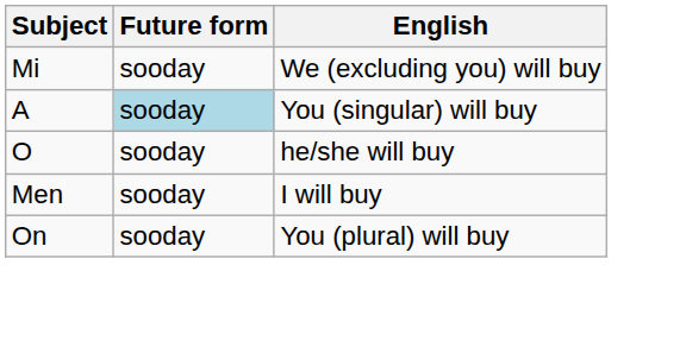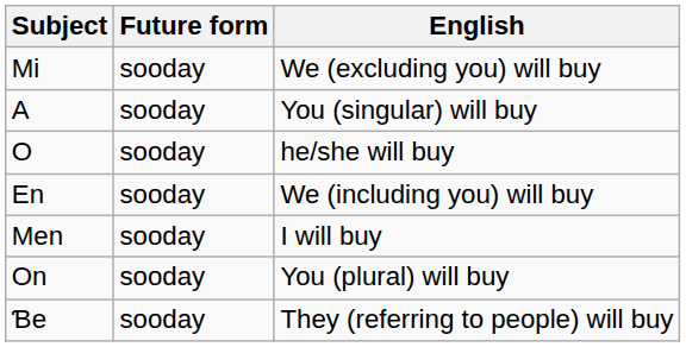A | Future form: lightblue background -> no background
+ row: En | sooday | We (including you) will buy
+ row: Ɓe | sooday | They (referring to people) will buy
